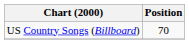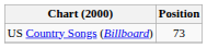US Country Songs (Billboard) | Position: 70 -> 73
